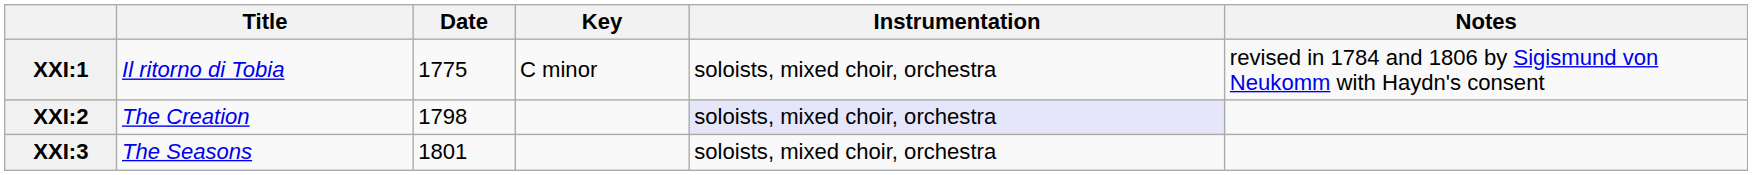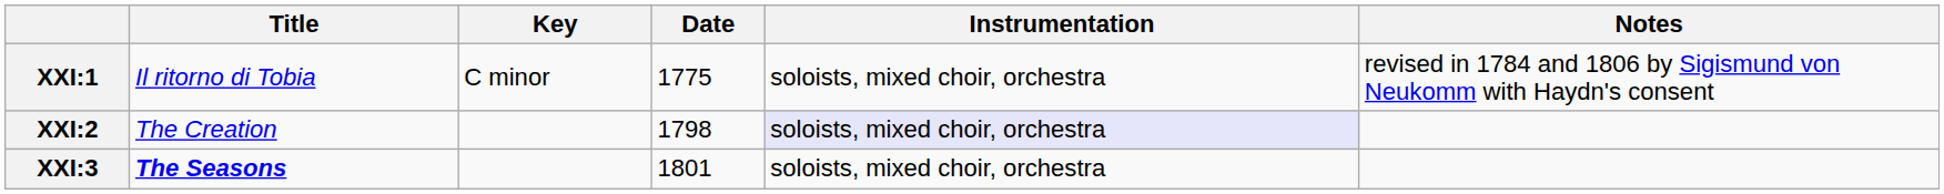columns swapped: Key <-> Date
XXI:3 | Title: normal -> bold
